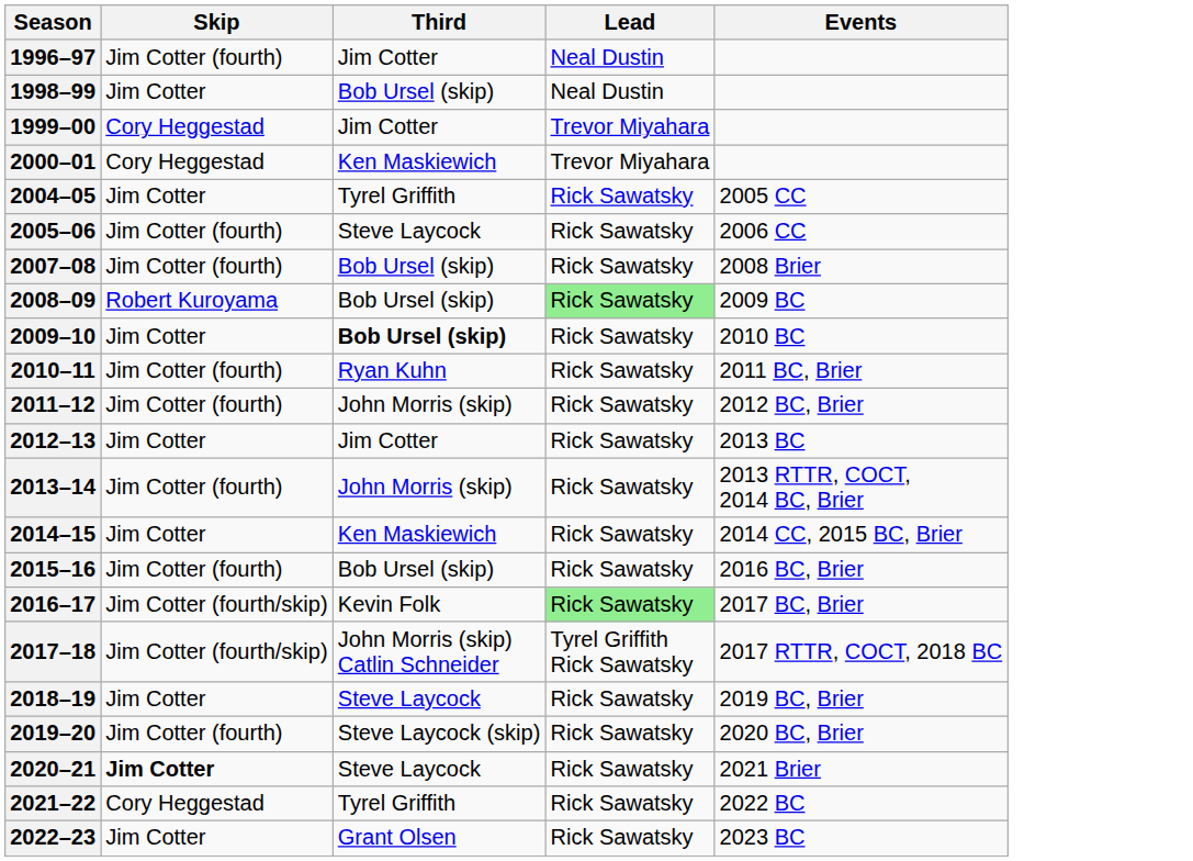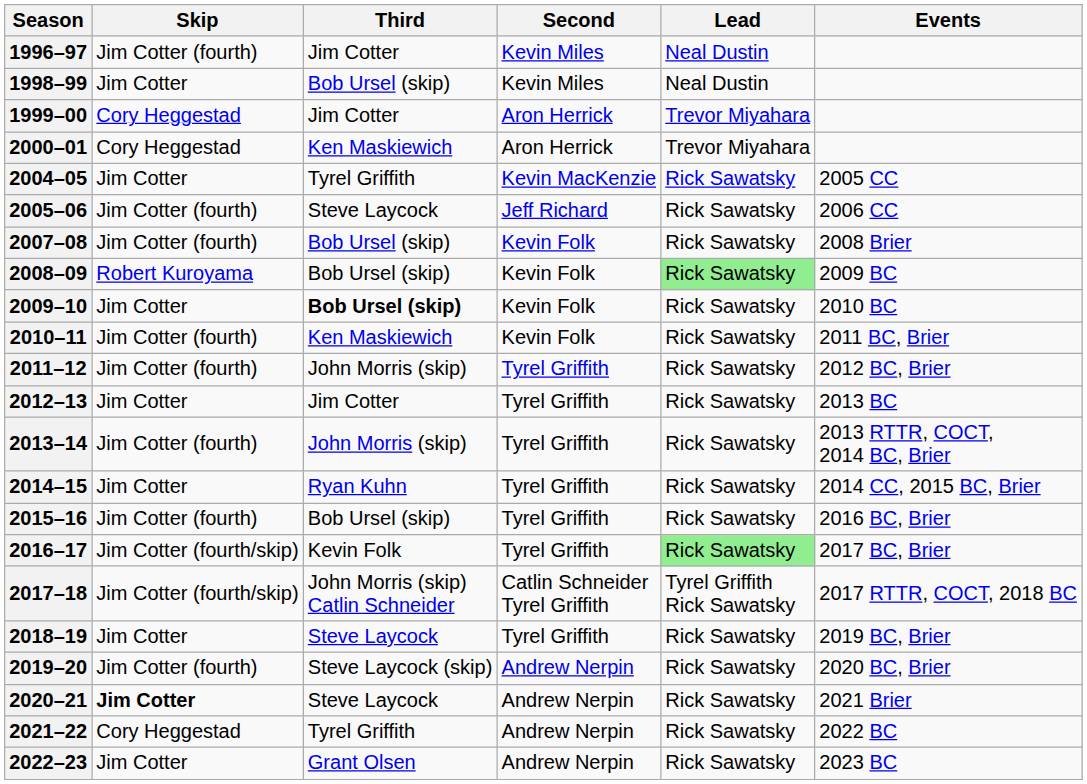+ column: Second | Kevin Miles | Kevin Miles | Aron Herrick | Aron Herrick | Kevin MacKenzie | Jeff Richard | Kevin Folk | Kevin Folk | Kevin Folk | Kevin Folk | Tyrel Griffith | Tyrel Griffith | Tyrel Griffith | Tyrel Griffith | Tyrel Griffith | Tyrel Griffith | Catlin Schneider Tyrel Griffith | Tyrel Griffith | Andrew Nerpin | Andrew Nerpin | Andrew Nerpin | Andrew Nerpin
2010–11 | Third: Ryan Kuhn -> Ken Maskiewich
2014–15 | Third: Ken Maskiewich -> Ryan Kuhn
